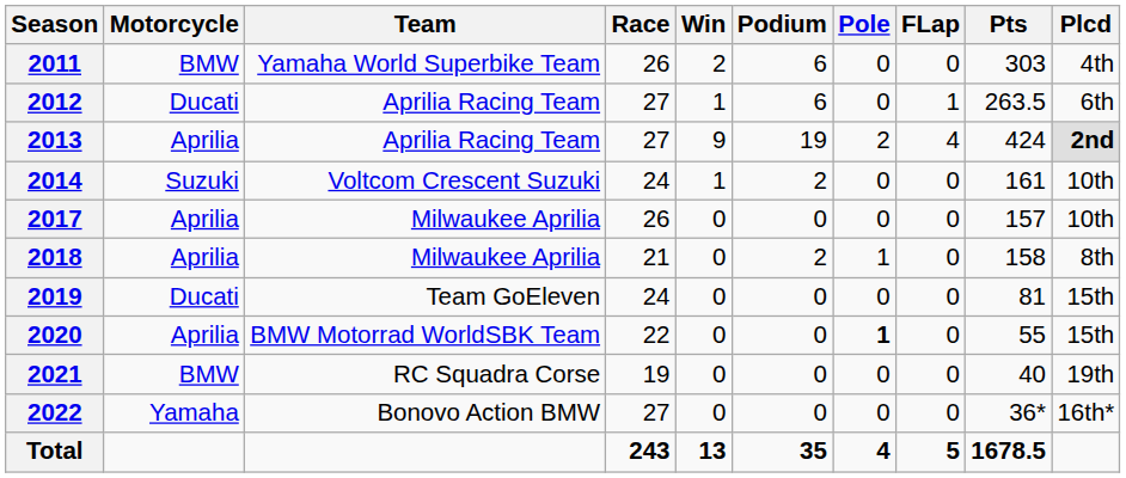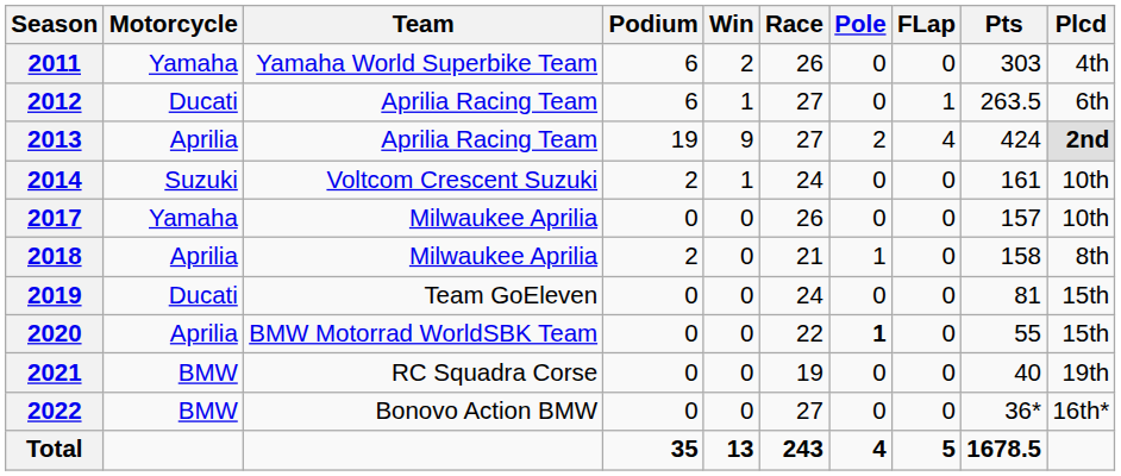columns swapped: Race <-> Podium
2011 | Motorcycle: BMW -> Yamaha
2017 | Motorcycle: Aprilia -> Yamaha
2022 | Motorcycle: Yamaha -> BMW
